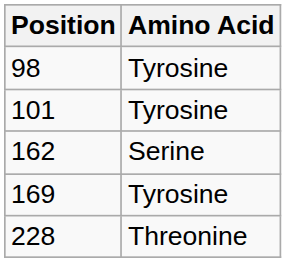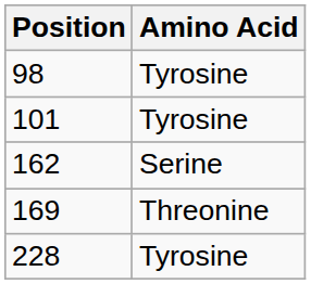169 | Amino Acid: Tyrosine -> Threonine
228 | Amino Acid: Threonine -> Tyrosine
